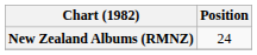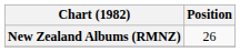New Zealand Albums (RMNZ) | Position: 24 -> 26
